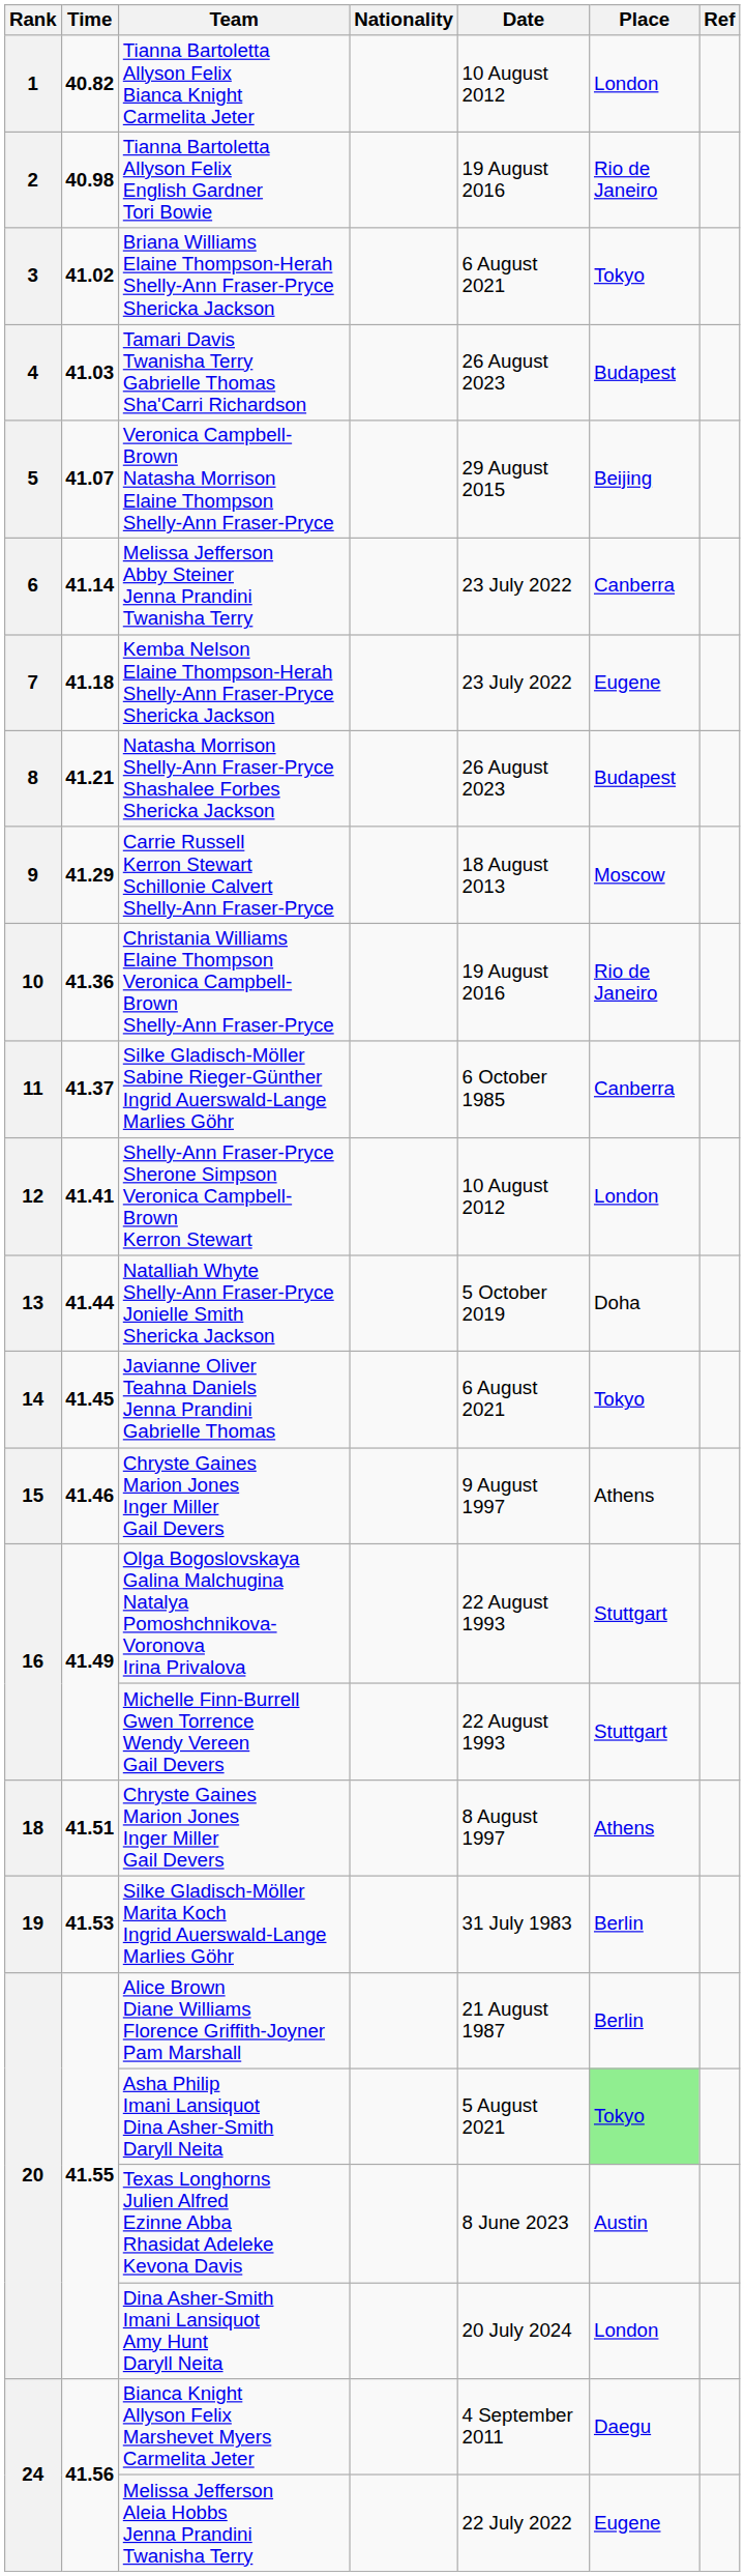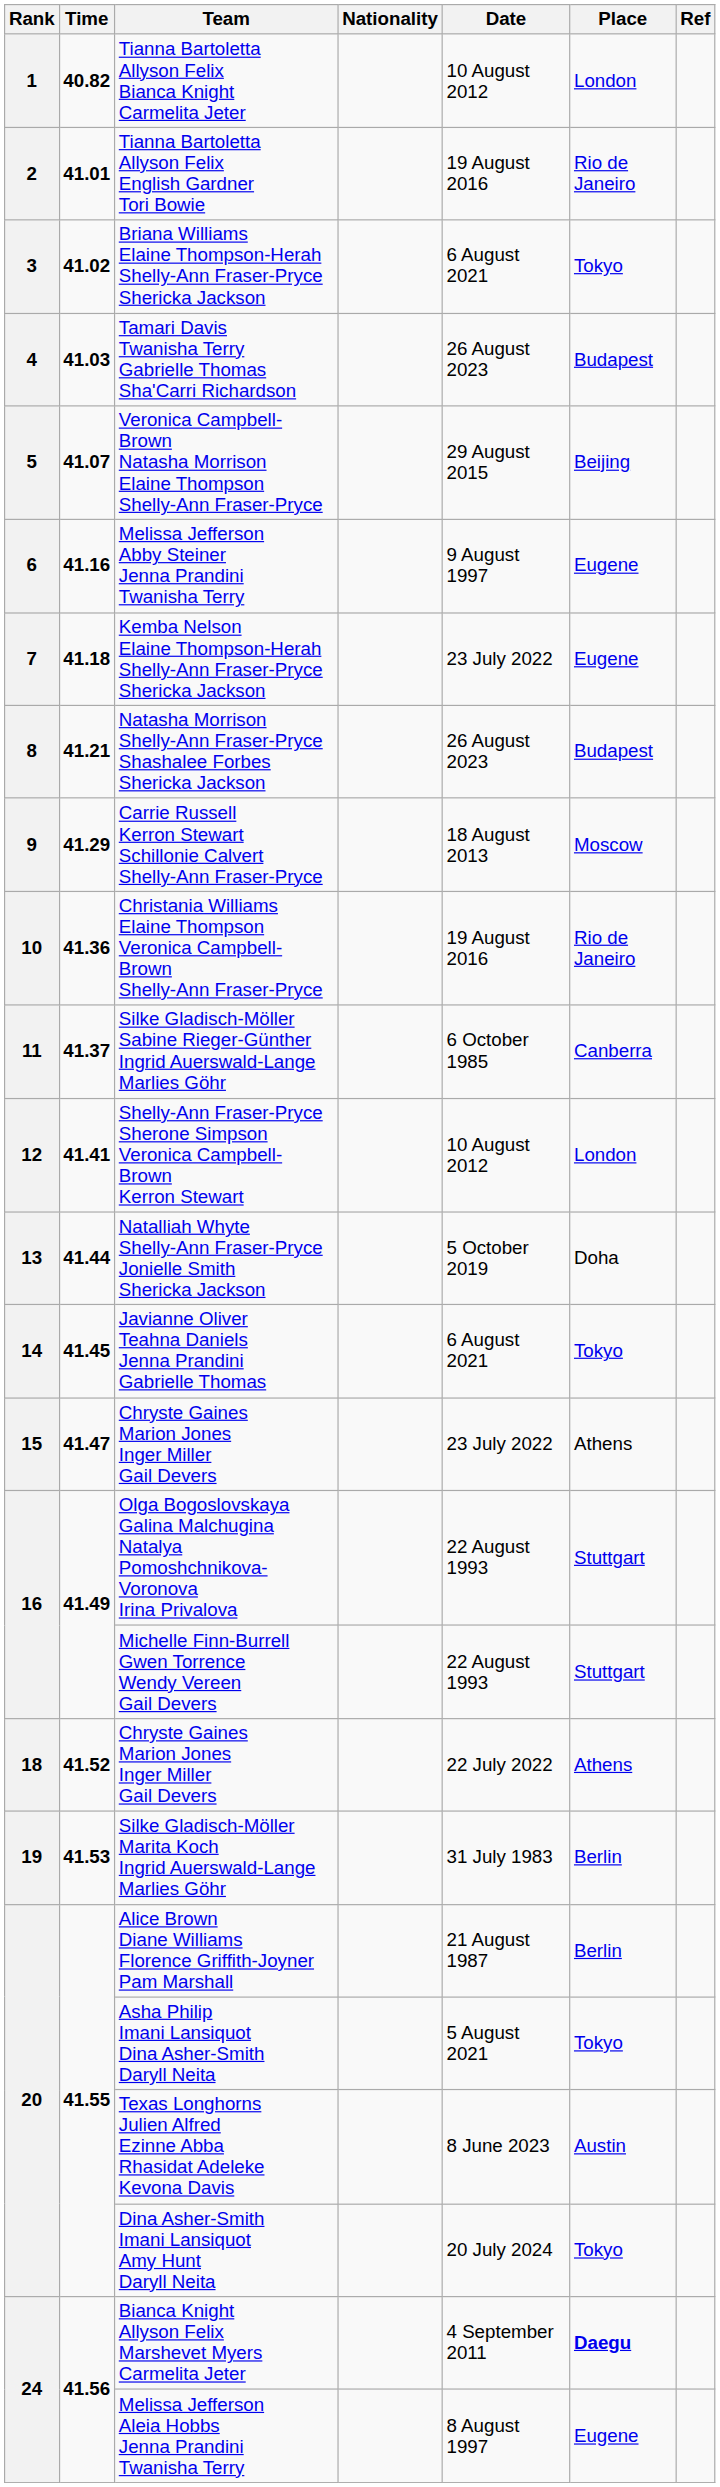Tianna Bartoletta Allyson Felix English Gardner Tori Bowie | Time: 40.98 -> 41.01
Melissa Jefferson Abby Steiner Jenna Prandini Twanisha Terry | Time: 41.14 -> 41.16
Melissa Jefferson Abby Steiner Jenna Prandini Twanisha Terry | Date: 23 July 2022 -> 9 August 1997
Melissa Jefferson Abby Steiner Jenna Prandini Twanisha Terry | Place: Canberra -> Eugene
15 / Chryste Gaines Marion Jones Inger Miller Gail Devers | Time: 41.46 -> 41.47
15 / Chryste Gaines Marion Jones Inger Miller Gail Devers | Date: 9 August 1997 -> 23 July 2022
18 / Chryste Gaines Marion Jones Inger Miller Gail Devers | Time: 41.51 -> 41.52
18 / Chryste Gaines Marion Jones Inger Miller Gail Devers | Date: 8 August 1997 -> 22 July 2022
Asha Philip Imani Lansiquot Dina Asher-Smith Daryll Neita | Place: lightgreen background -> no background
Dina Asher-Smith Imani Lansiquot Amy Hunt Daryll Neita | Place: London -> Tokyo
Bianca Knight Allyson Felix Marshevet Myers Carmelita Jeter | Place: normal -> bold
Melissa Jefferson Aleia Hobbs Jenna Prandini Twanisha Terry | Date: 22 July 2022 -> 8 August 1997
